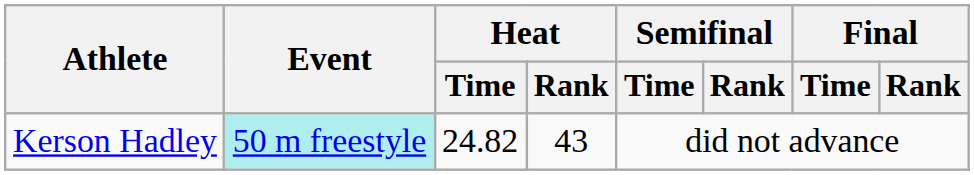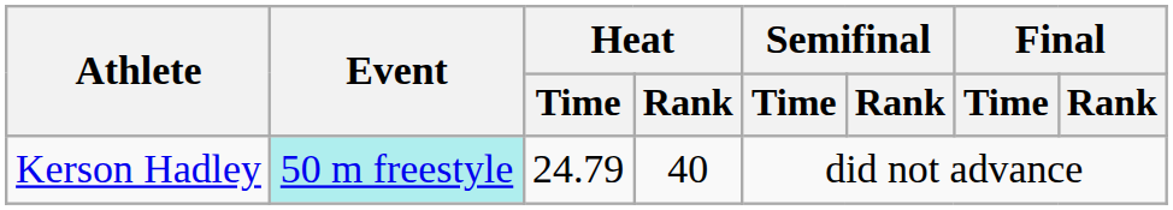Kerson Hadley | Heat / Time: 24.82 -> 24.79
Kerson Hadley | Heat / Rank: 43 -> 40
